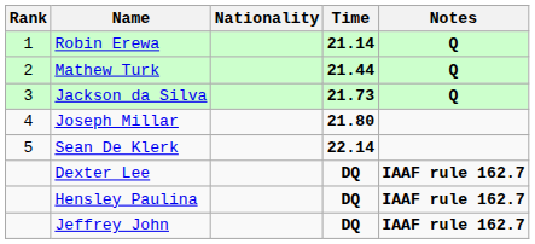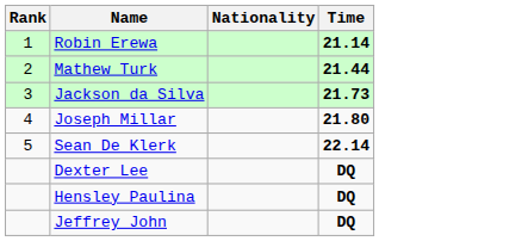- column: Notes | Q | Q | Q | IAAF rule 162.7 | IAAF rule 162.7 | IAAF rule 162.7
